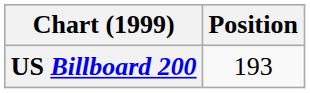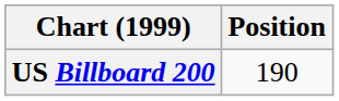US Billboard 200 | Position: 193 -> 190
